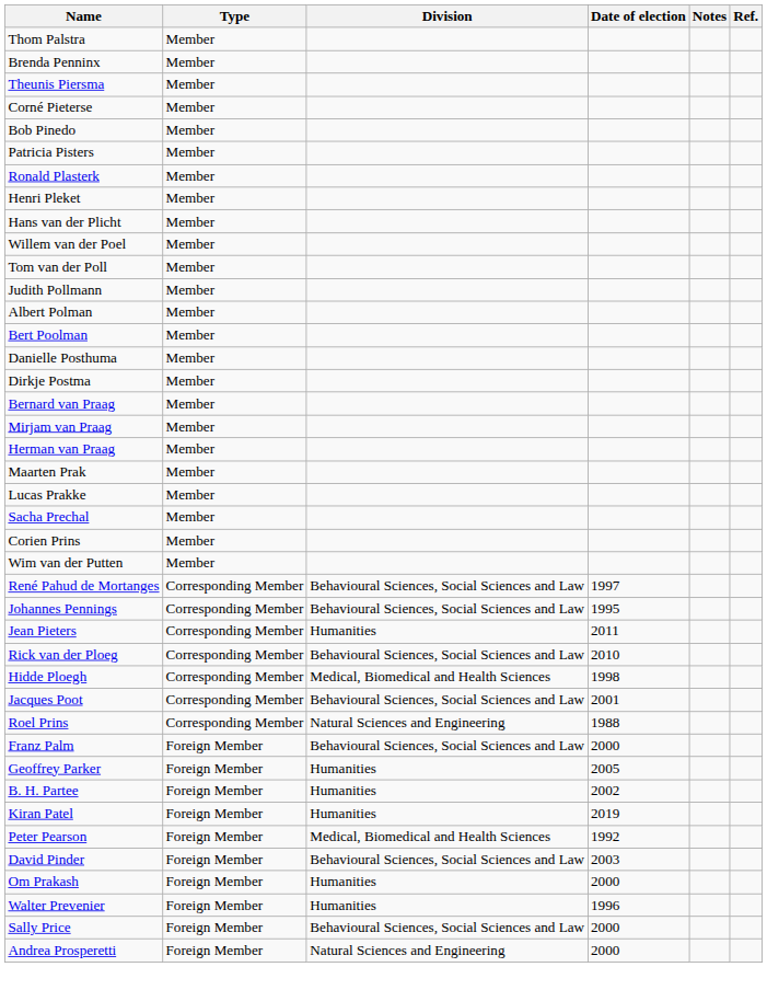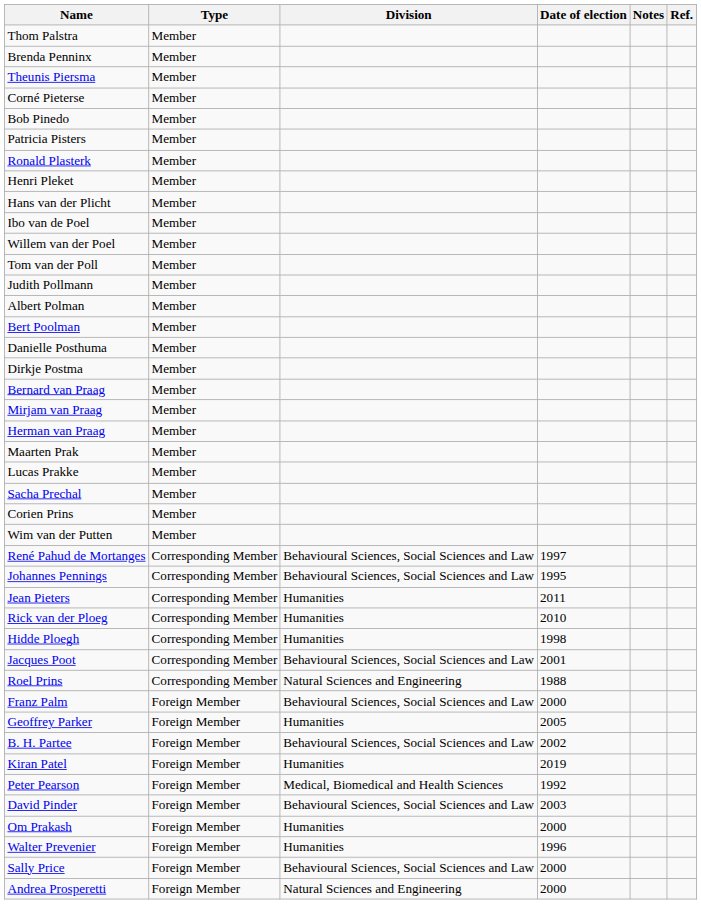+ row: Ibo van de Poel | Member
Rick van der Ploeg | Division: Behavioural Sciences, Social Sciences and Law -> Humanities
Hidde Ploegh | Division: Medical, Biomedical and Health Sciences -> Humanities
B. H. Partee | Division: Humanities -> Behavioural Sciences, Social Sciences and Law
